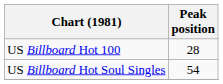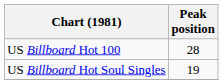US Billboard Hot Soul Singles | Peak position: 54 -> 19
